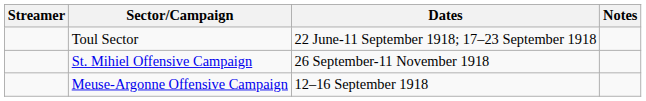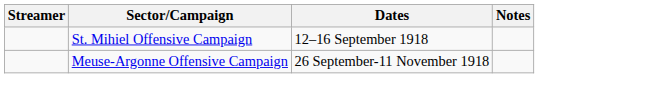- row: Toul Sector | 22 June-11 September 1918; 17–23 September 1918
St. Mihiel Offensive Campaign | Dates: 26 September-11 November 1918 -> 12–16 September 1918
Meuse-Argonne Offensive Campaign | Dates: 12–16 September 1918 -> 26 September-11 November 1918
